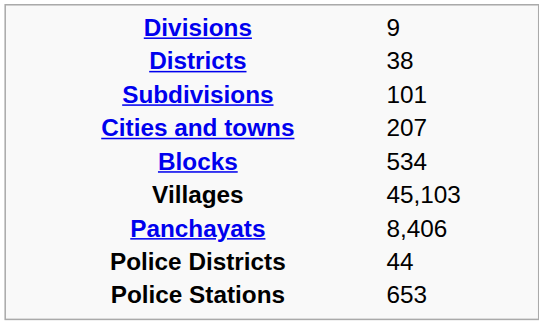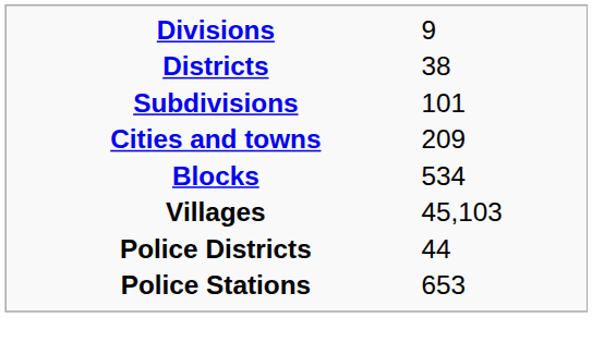Cities and towns | column 2: 207 -> 209
- row: Panchayats | 8,406
